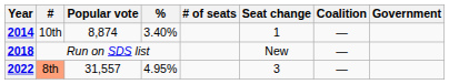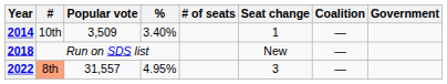2014 | Popular vote: 8,874 -> 3,509
